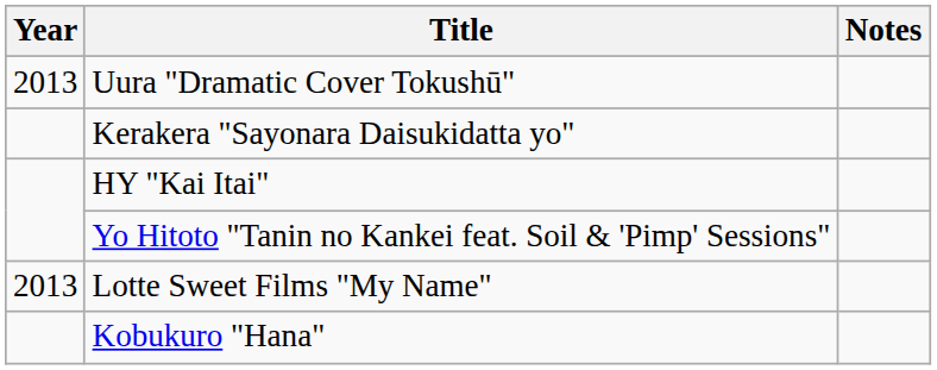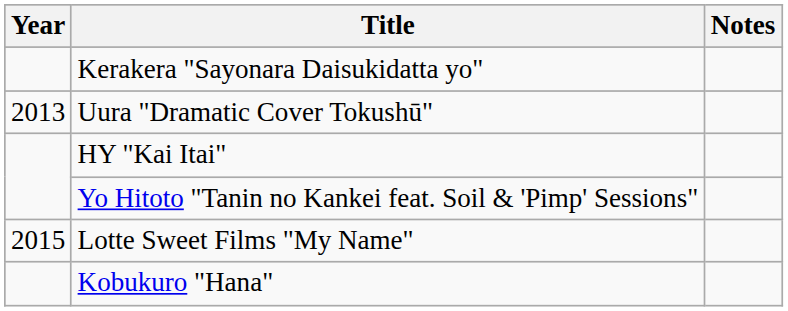rows swapped: Kerakera "Sayonara Daisukidatta yo" <-> Uura "Dramatic Cover Tokushū"
Lotte Sweet Films "My Name" | Year: 2013 -> 2015
